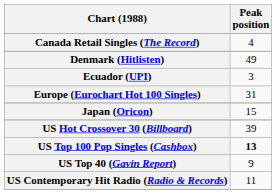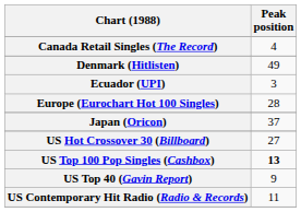Europe (Eurochart Hot 100 Singles) | Peak position: 31 -> 28
Japan (Oricon) | Peak position: 15 -> 37
US Hot Crossover 30 (Billboard) | Peak position: 39 -> 27
